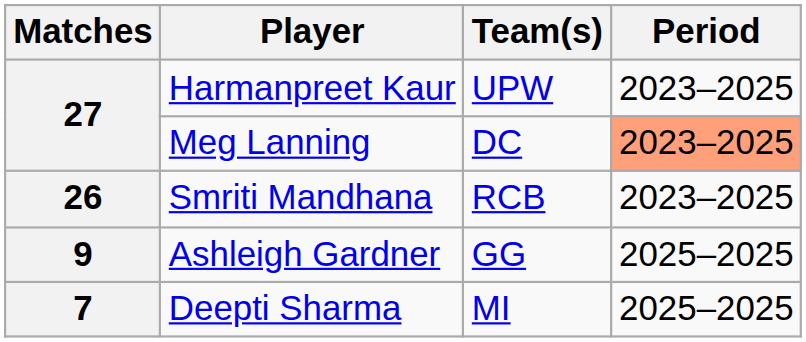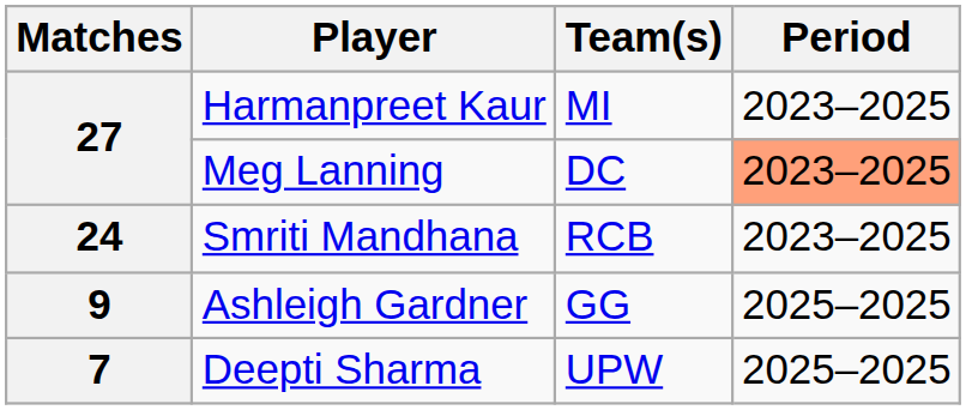Harmanpreet Kaur | Team(s): UPW -> MI
Smriti Mandhana | Matches: 26 -> 24
Deepti Sharma | Team(s): MI -> UPW
